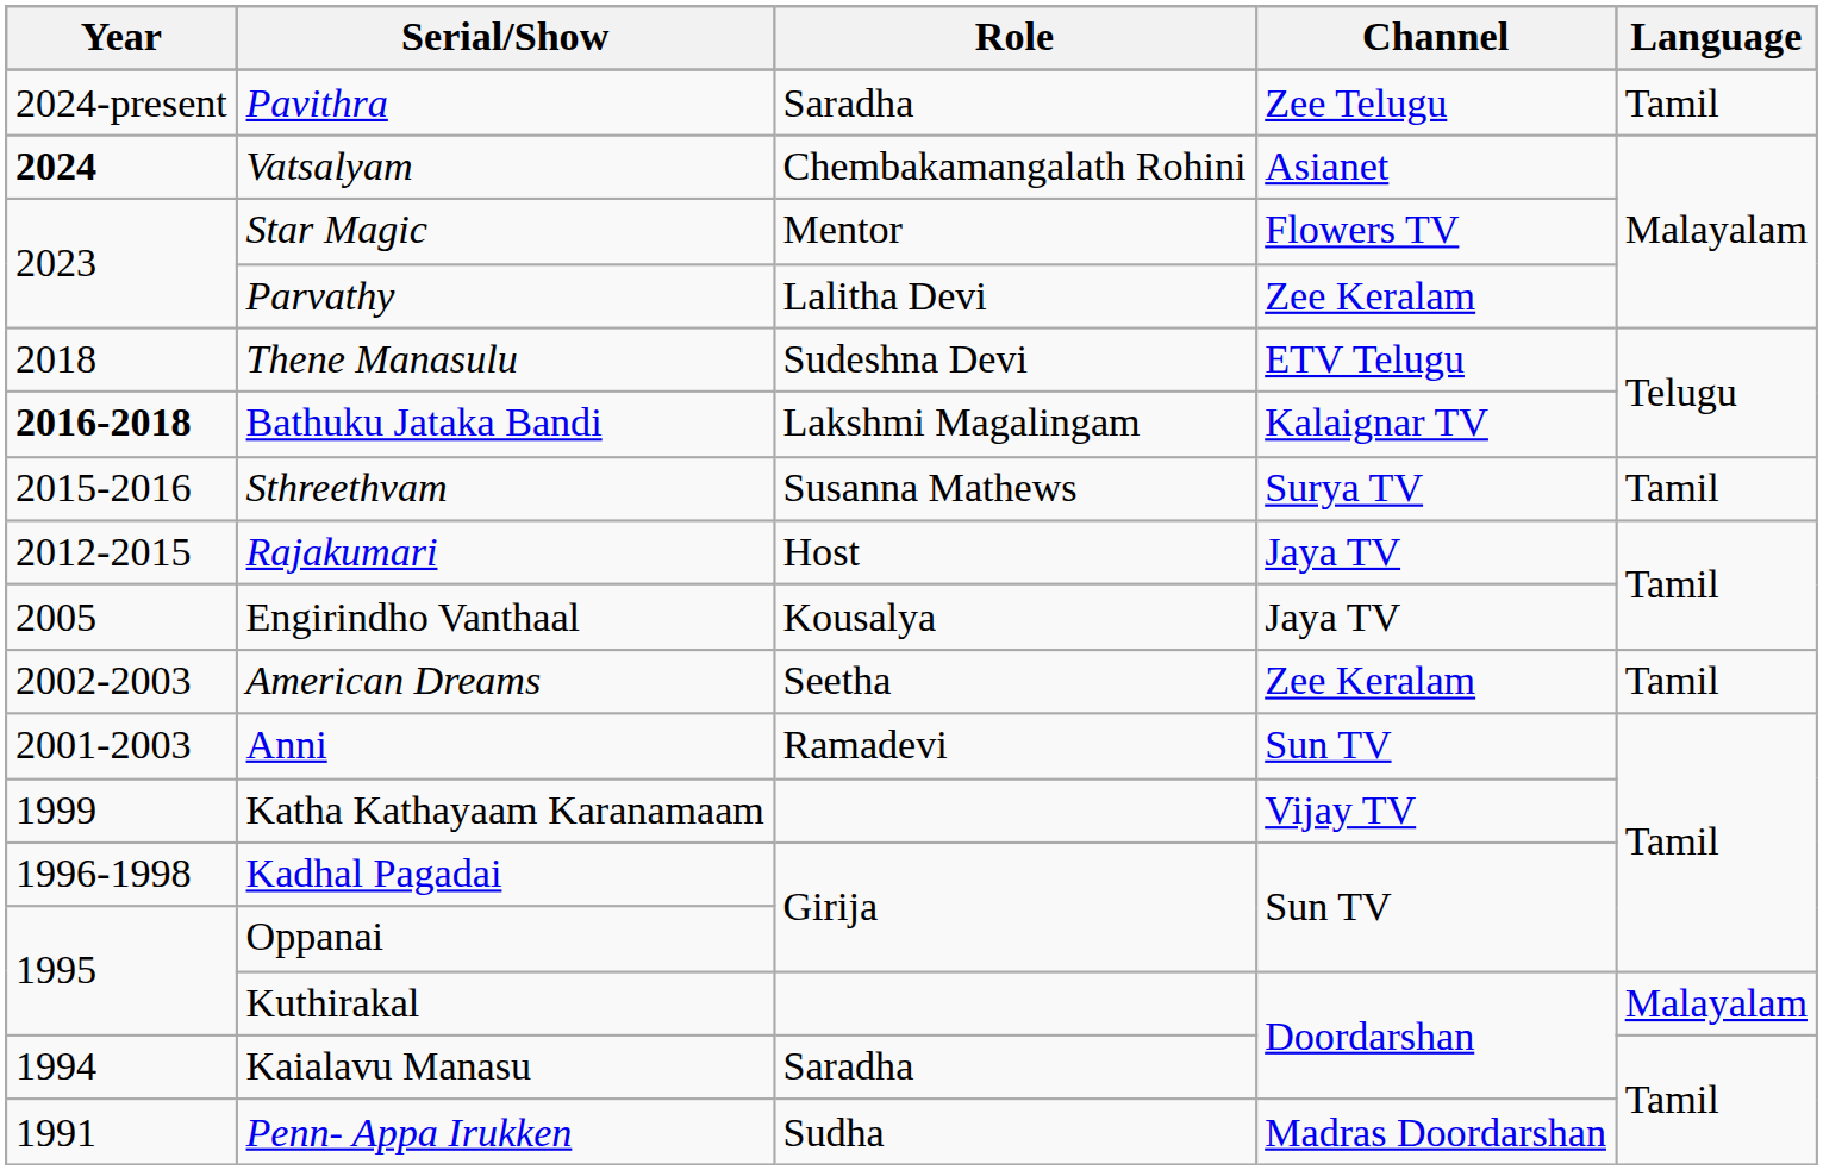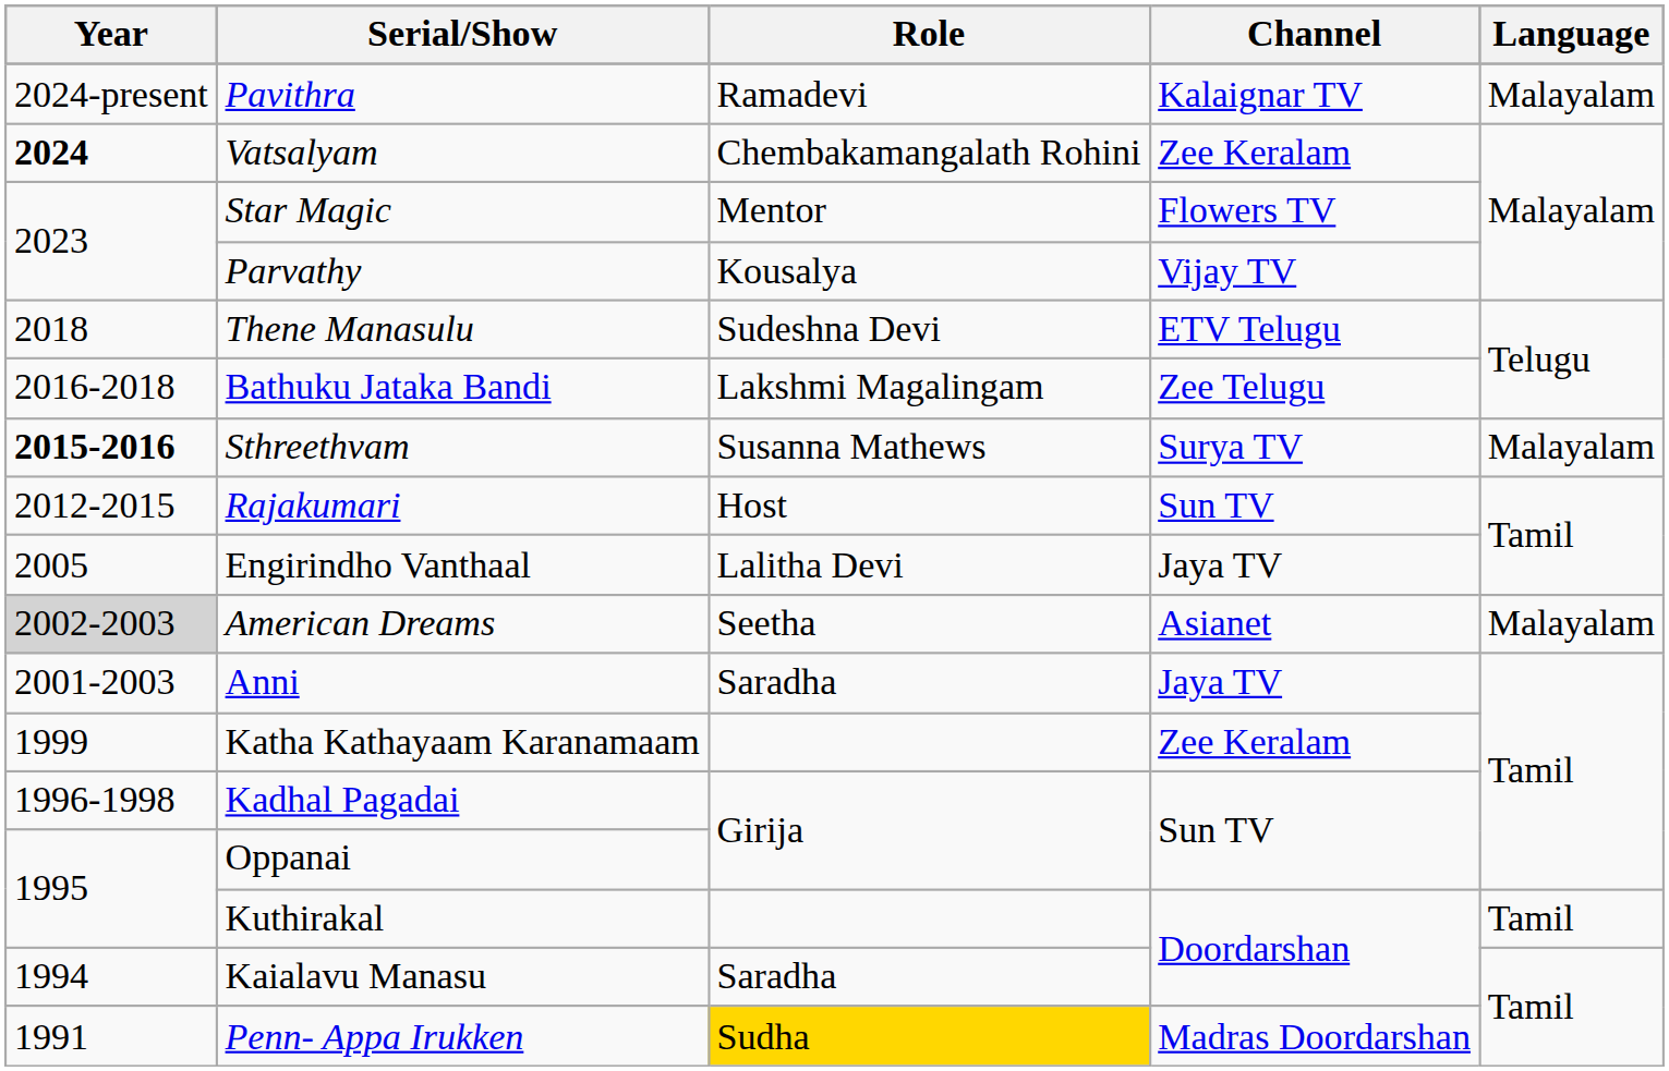Pavithra | Role: Saradha -> Ramadevi
Pavithra | Channel: Zee Telugu -> Kalaignar TV
Pavithra | Language: Tamil -> Malayalam
Vatsalyam | Channel: Asianet -> Zee Keralam
Parvathy | Role: Lalitha Devi -> Kousalya
Parvathy | Channel: Zee Keralam -> Vijay TV
Bathuku Jataka Bandi | Year: bold -> normal
Bathuku Jataka Bandi | Channel: Kalaignar TV -> Zee Telugu
Sthreethvam | Year: normal -> bold
Sthreethvam | Language: Tamil -> Malayalam
Rajakumari | Channel: Jaya TV -> Sun TV
Engirindho Vanthaal | Role: Kousalya -> Lalitha Devi
American Dreams | Year: no background -> lightgrey background
American Dreams | Channel: Zee Keralam -> Asianet
American Dreams | Language: Tamil -> Malayalam
Anni | Role: Ramadevi -> Saradha
Anni | Channel: Sun TV -> Jaya TV
Katha Kathayaam Karanamaam | Channel: Vijay TV -> Zee Keralam
Kuthirakal | Language: Malayalam -> Tamil
Penn- Appa Irukken | Role: no background -> gold background
